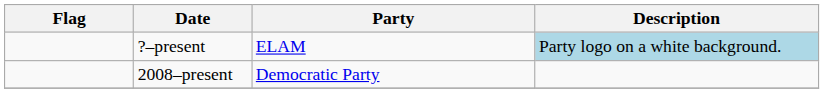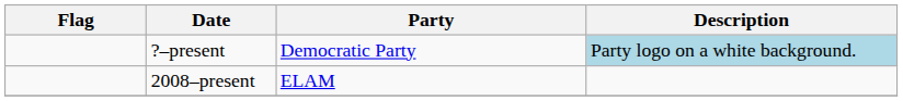?–present | Party: ELAM -> Democratic Party
2008–present | Party: Democratic Party -> ELAM
